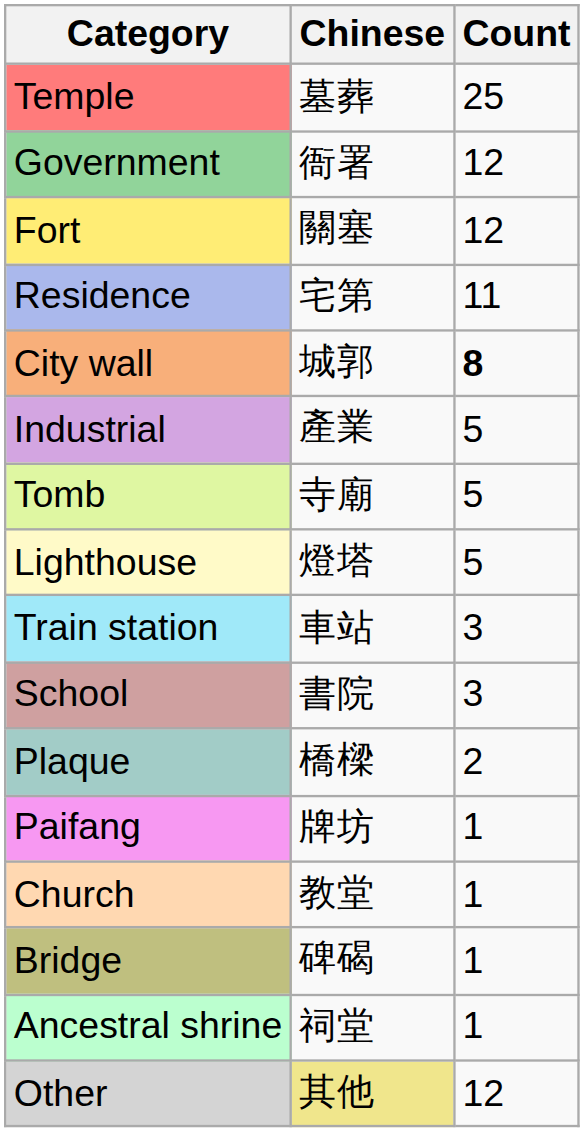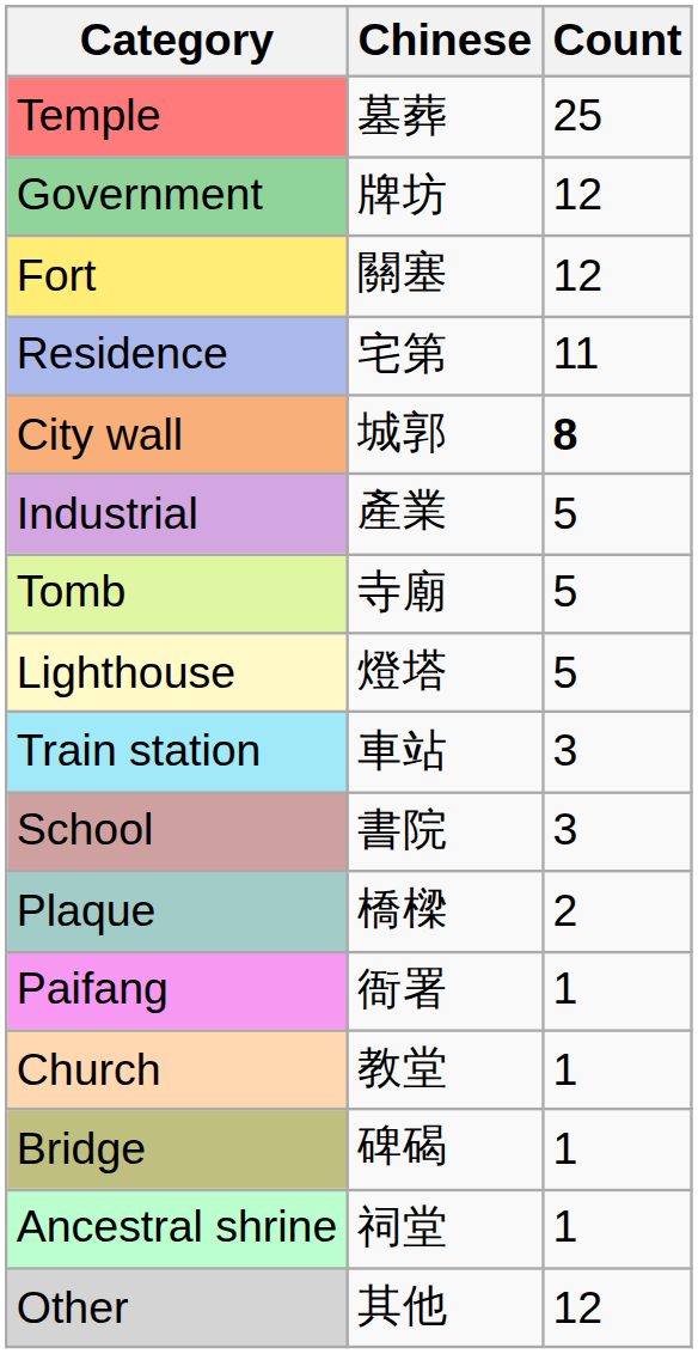Government | Chinese: 衙署 -> 牌坊
Paifang | Chinese: 牌坊 -> 衙署
Other | Chinese: khaki background -> no background
